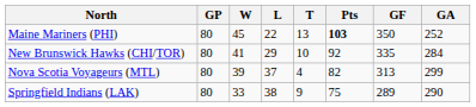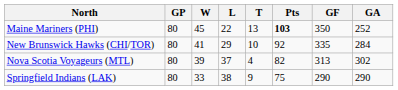Nova Scotia Voyageurs (MTL) | GA: 299 -> 302
Springfield Indians (LAK) | GF: 289 -> 290
